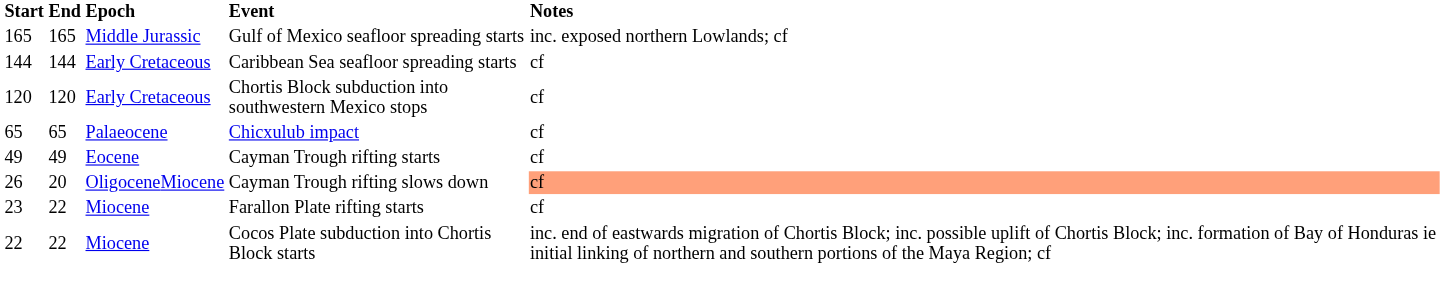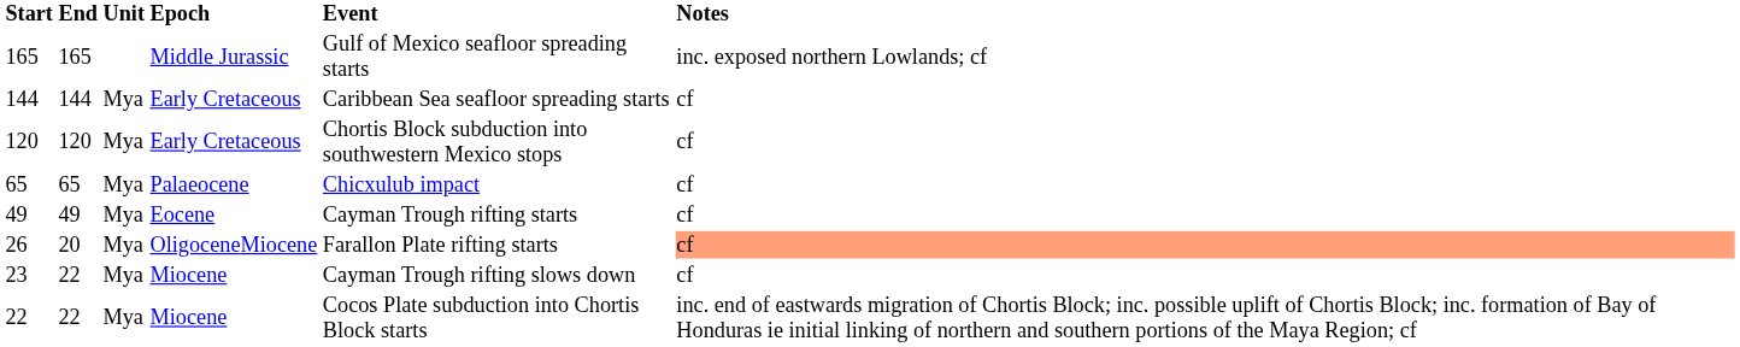+ column: Unit | Mya | Mya | Mya | Mya | Mya | Mya | Mya
26 | Event: Cayman Trough rifting slows down -> Farallon Plate rifting starts
23 | Event: Farallon Plate rifting starts -> Cayman Trough rifting slows down
